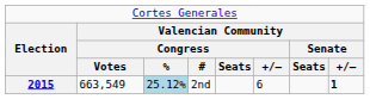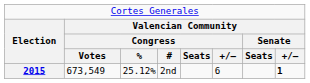2015 | column 2: 663,549 -> 673,549
2015 | column 3: lightblue background -> no background
